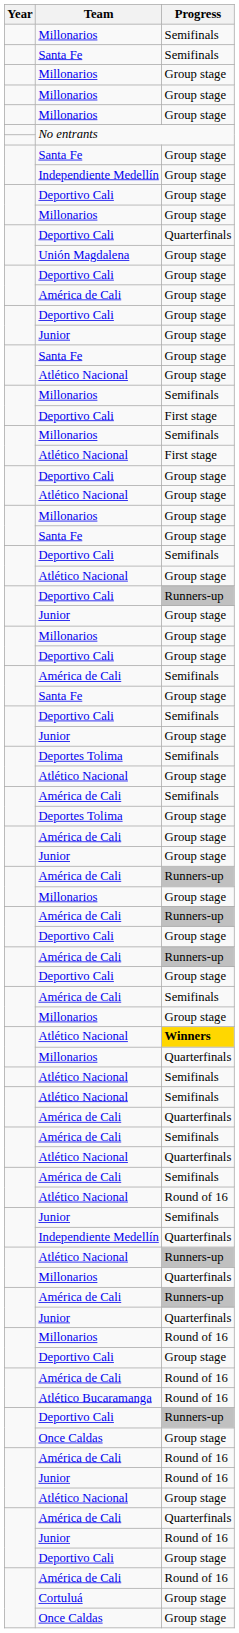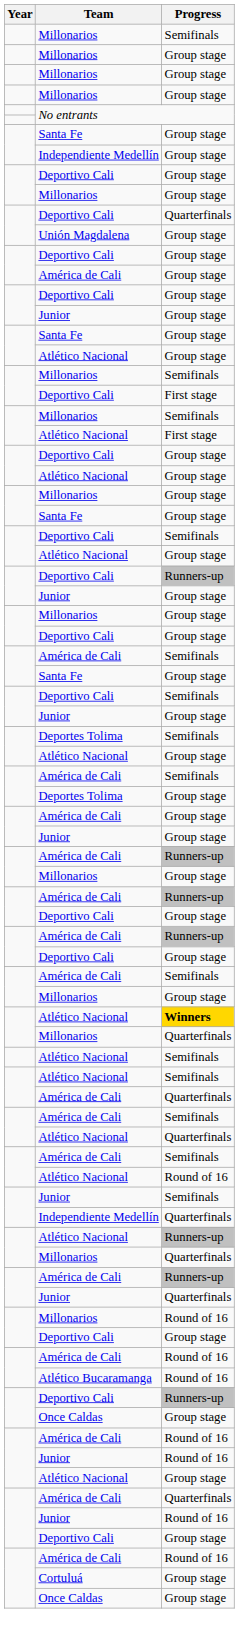- row: Santa Fe | Semifinals
